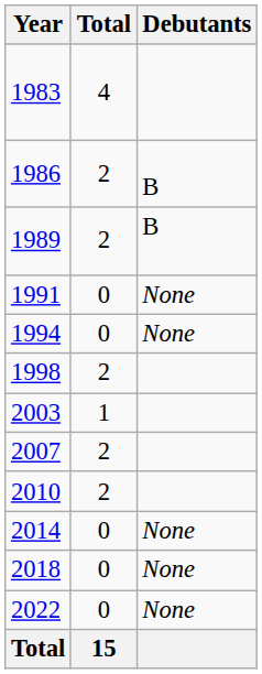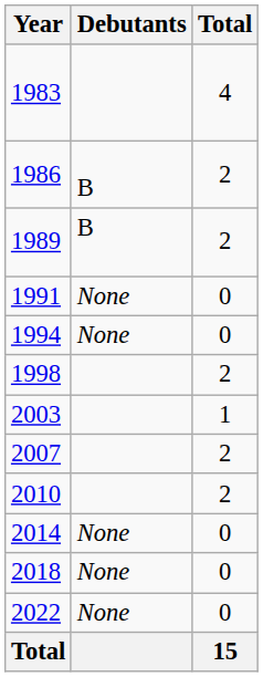columns swapped: Debutants <-> Total
